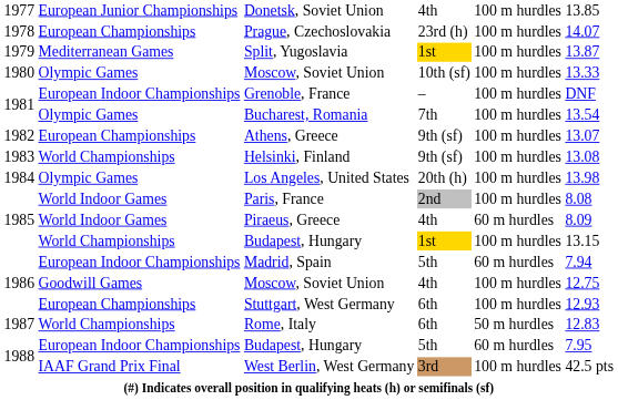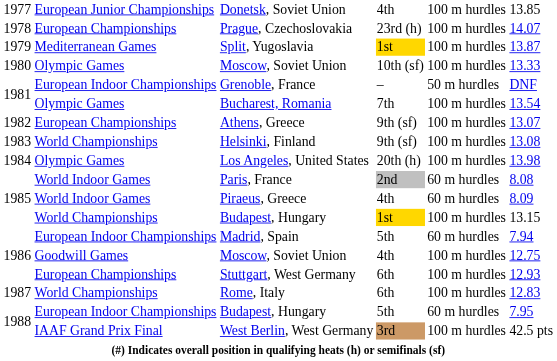Grenoble, France | column 5: 100 m hurdles -> 50 m hurdles
Paris, France | column 5: 100 m hurdles -> 60 m hurdles
Rome, Italy | column 5: 50 m hurdles -> 100 m hurdles
